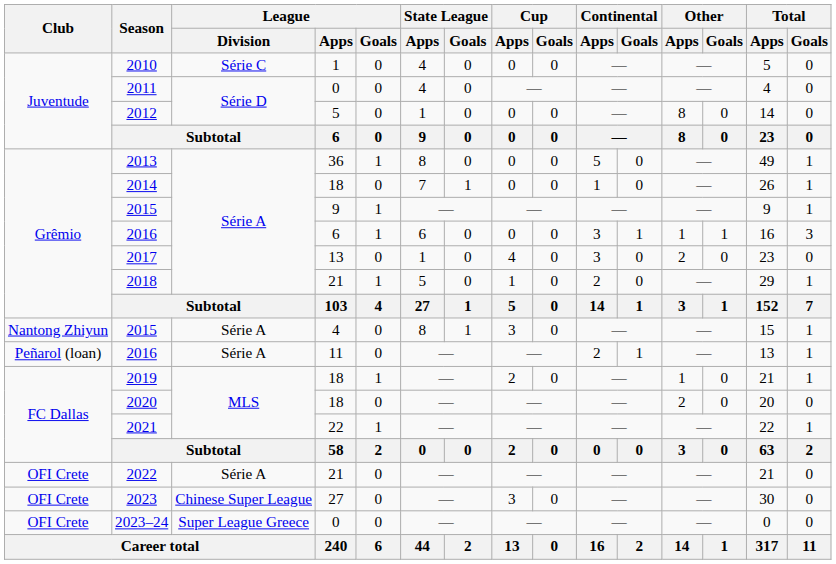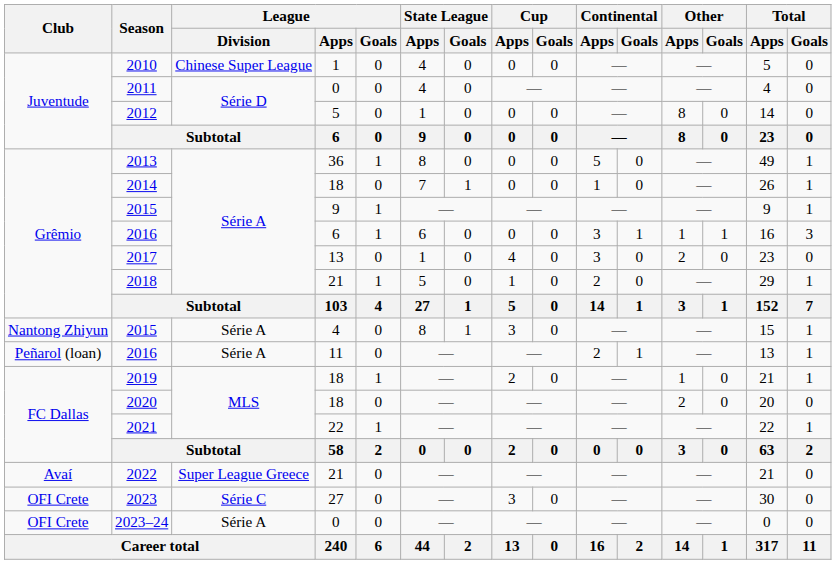2010 | League / Division: Série C -> Chinese Super League
2022 | Club: OFI Crete -> Avaí
2022 | League / Division: Série A -> Super League Greece
2023 | League / Division: Chinese Super League -> Série C
2023–24 | League / Division: Super League Greece -> Série A
